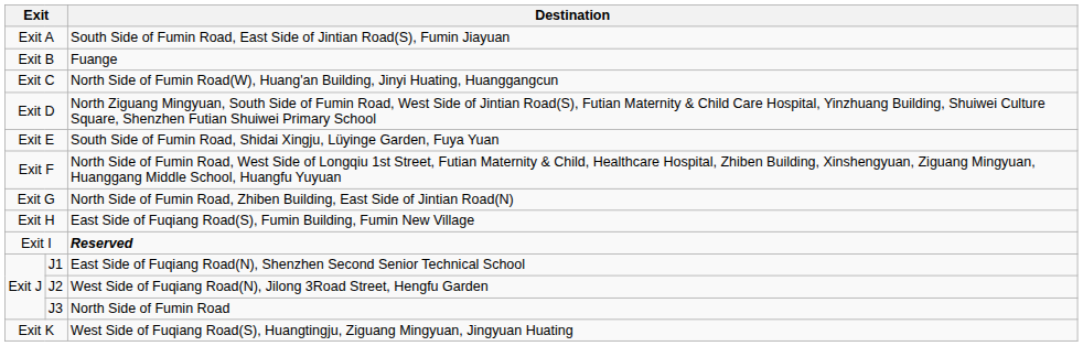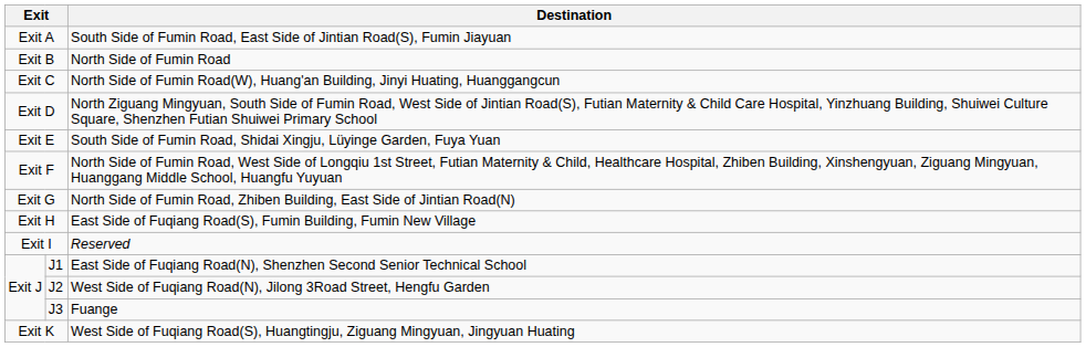Exit B | Destination: Fuange -> North Side of Fumin Road
Exit I | Destination: bold -> normal
J3 | Destination: North Side of Fumin Road -> Fuange
